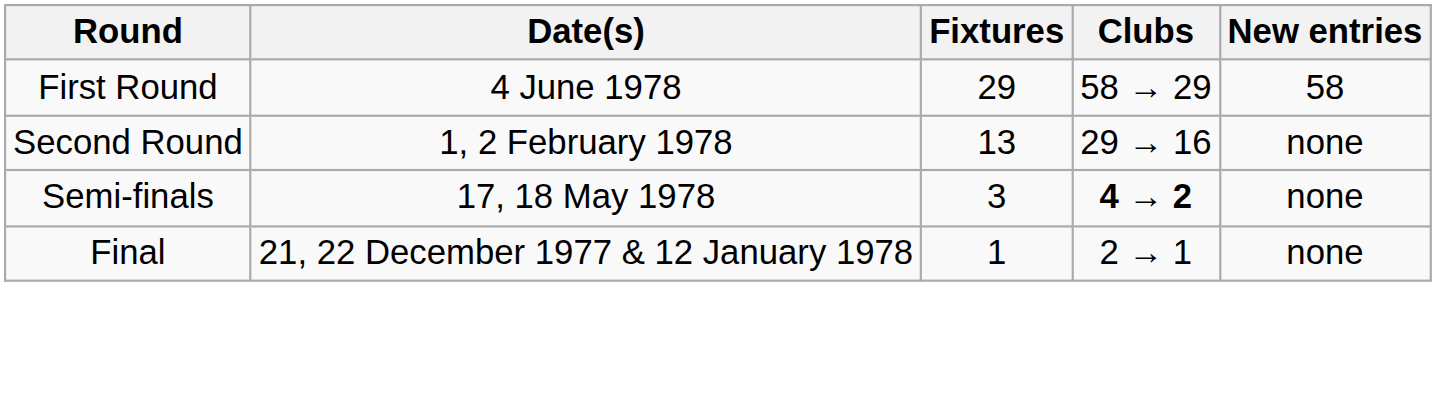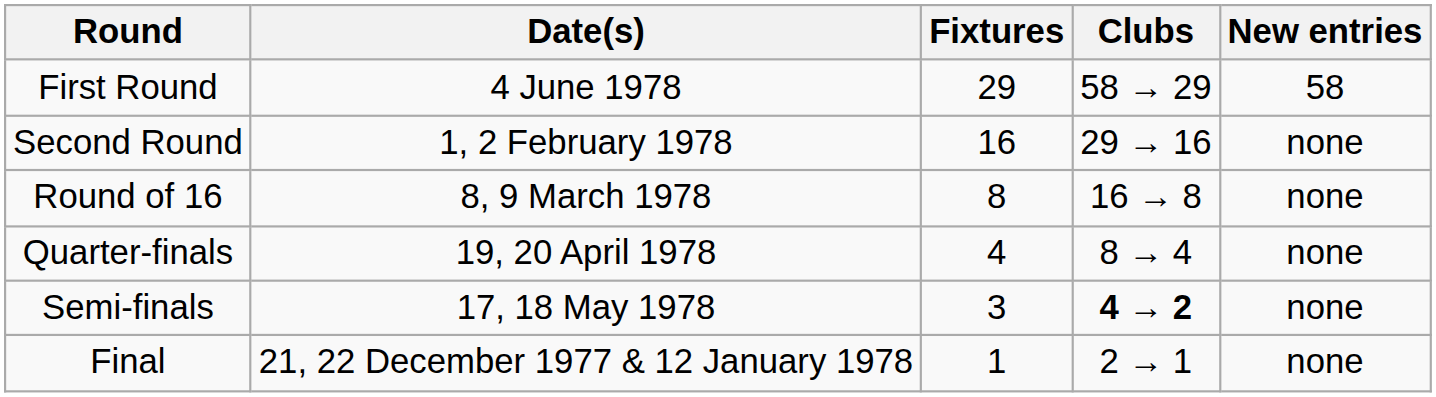Second Round | Fixtures: 13 -> 16
+ row: Round of 16 | 8, 9 March 1978 | 8 | 16 → 8 | none
+ row: Quarter-finals | 19, 20 April 1978 | 4 | 8 → 4 | none
